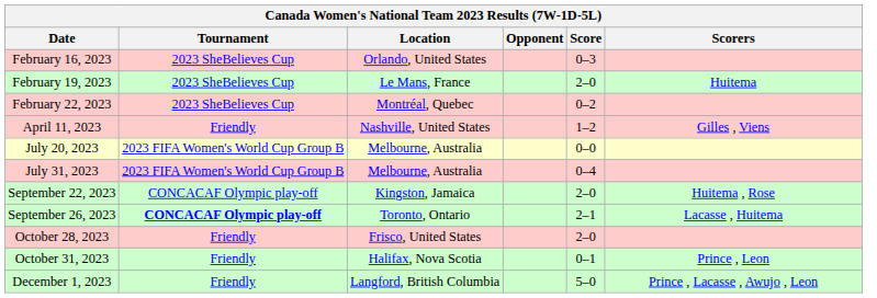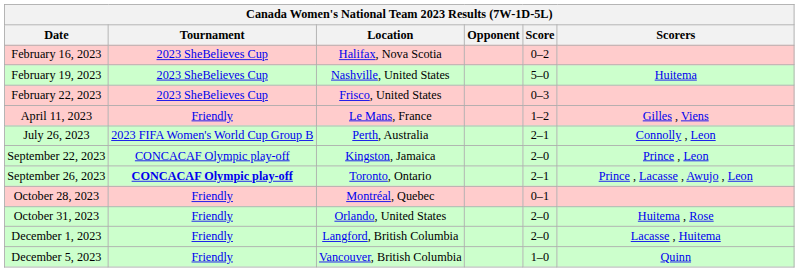February 16, 2023 | Location: Orlando, United States -> Halifax, Nova Scotia
February 16, 2023 | Score: 0–3 -> 0–2
February 19, 2023 | Location: Le Mans, France -> Nashville, United States
February 19, 2023 | Score: 2–0 -> 5–0
February 22, 2023 | Location: Montréal, Quebec -> Frisco, United States
February 22, 2023 | Score: 0–2 -> 0–3
April 11, 2023 | Location: Nashville, United States -> Le Mans, France
- row: July 20, 2023 | 2023 FIFA Women's World Cup Group B | Melbourne, Australia | 0–0
+ row: July 26, 2023 | 2023 FIFA Women's World Cup Group B | Perth, Australia | 2–1 | Connolly , Leon
- row: July 31, 2023 | 2023 FIFA Women's World Cup Group B | Melbourne, Australia | 0–4
September 22, 2023 | Scorers: Huitema , Rose -> Prince , Leon
September 26, 2023 | Scorers: Lacasse , Huitema -> Prince , Lacasse , Awujo , Leon
October 28, 2023 | Location: Frisco, United States -> Montréal, Quebec
October 28, 2023 | Score: 2–0 -> 0–1
October 31, 2023 | Location: Halifax, Nova Scotia -> Orlando, United States
October 31, 2023 | Score: 0–1 -> 2–0
October 31, 2023 | Scorers: Prince , Leon -> Huitema , Rose
December 1, 2023 | Score: 5–0 -> 2–0
December 1, 2023 | Scorers: Prince , Lacasse , Awujo , Leon -> Lacasse , Huitema
+ row: December 5, 2023 | Friendly | Vancouver, British Columbia | 1–0 | Quinn
